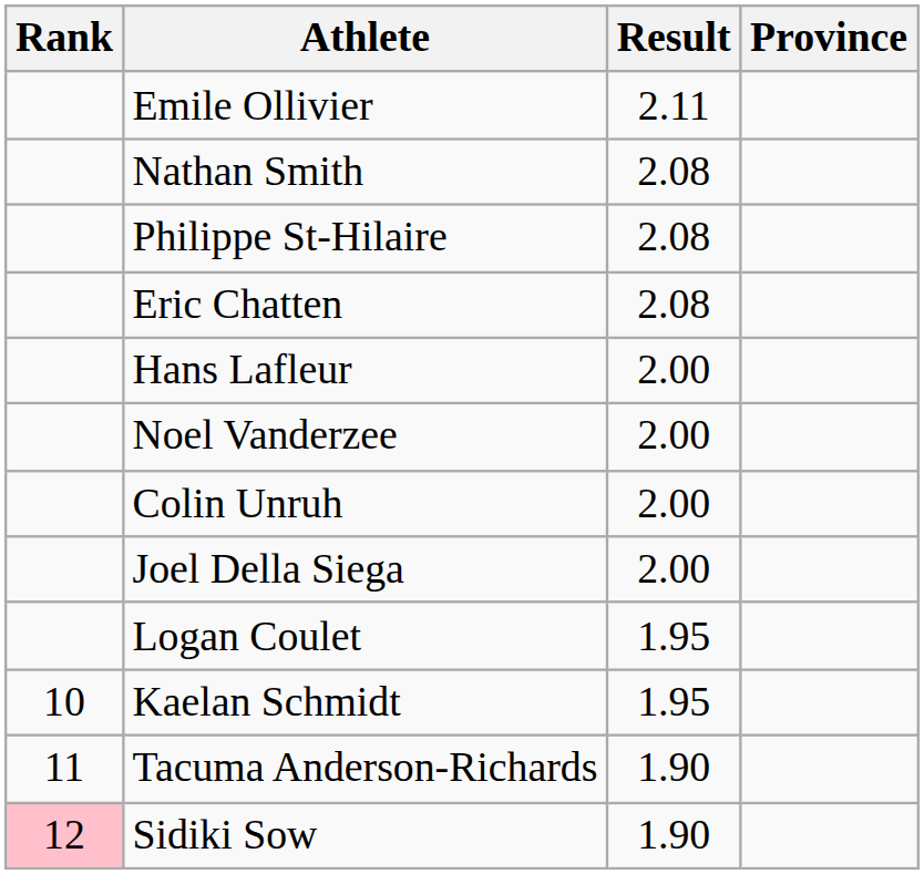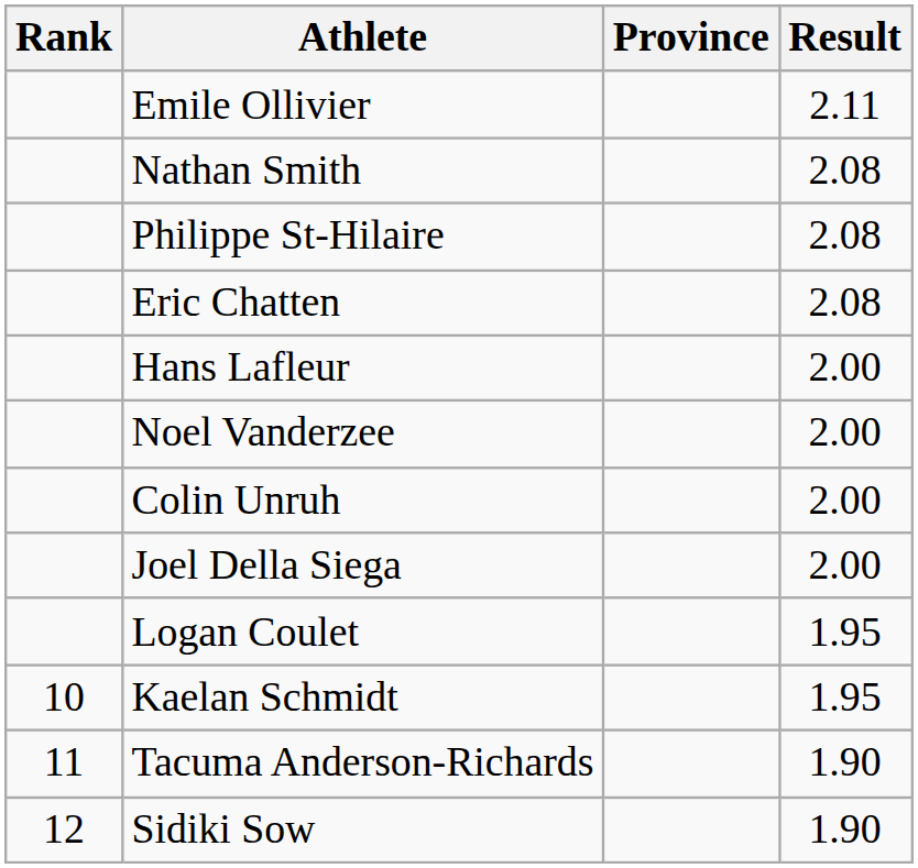columns swapped: Province <-> Result
Sidiki Sow | Rank: pink background -> no background
